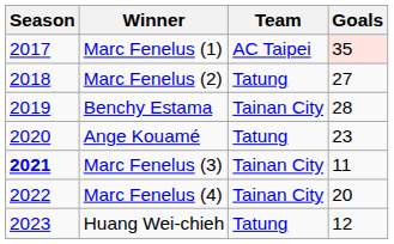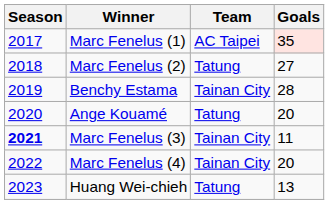Ange Kouamé | Goals: 23 -> 20
Huang Wei-chieh | Goals: 12 -> 13
